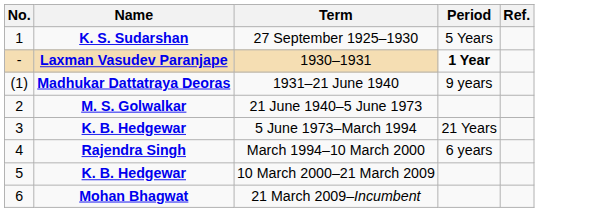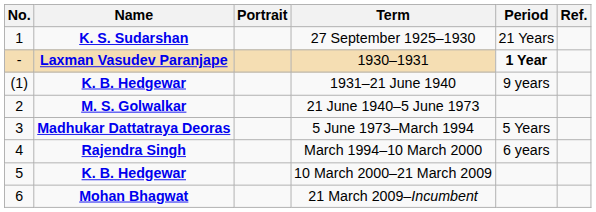+ column: Portrait
27 September 1925–1930 | Period: 5 Years -> 21 Years
1931–21 June 1940 | Name: Madhukar Dattatraya Deoras -> K. B. Hedgewar
5 June 1973–March 1994 | Name: K. B. Hedgewar -> Madhukar Dattatraya Deoras
5 June 1973–March 1994 | Period: 21 Years -> 5 Years
